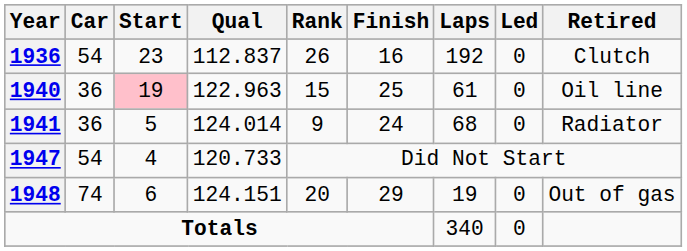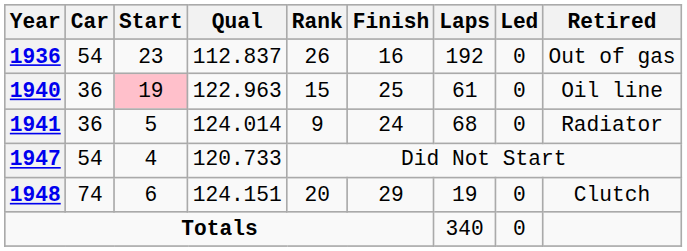1936 | Retired: Clutch -> Out of gas
1948 | Retired: Out of gas -> Clutch
